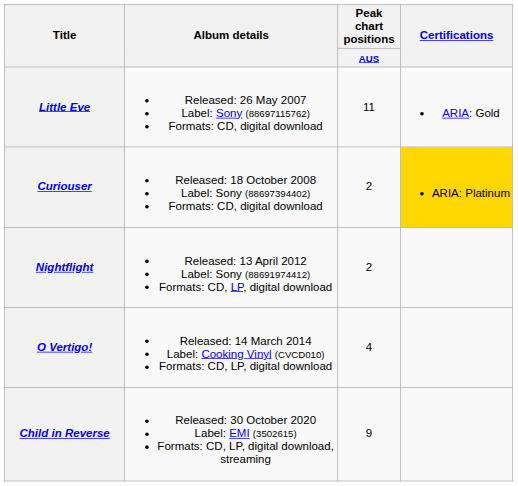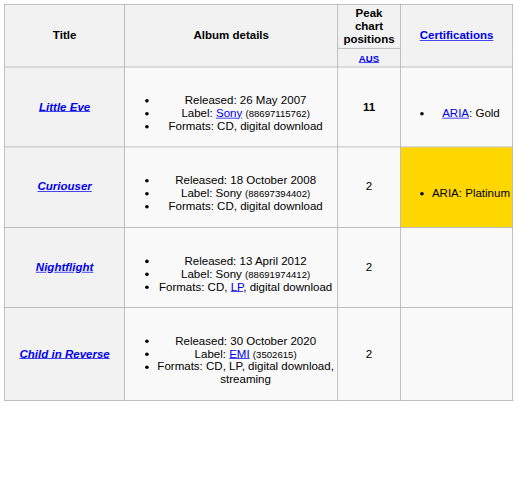Little Eve | Peak chart positions / AUS: normal -> bold
- row: O Vertigo! | Released: 14 March 2014 Label: Cooking Vinyl (CVCD010) Formats: CD, LP, digital download | 4
Child in Reverse | Peak chart positions / AUS: 9 -> 2
